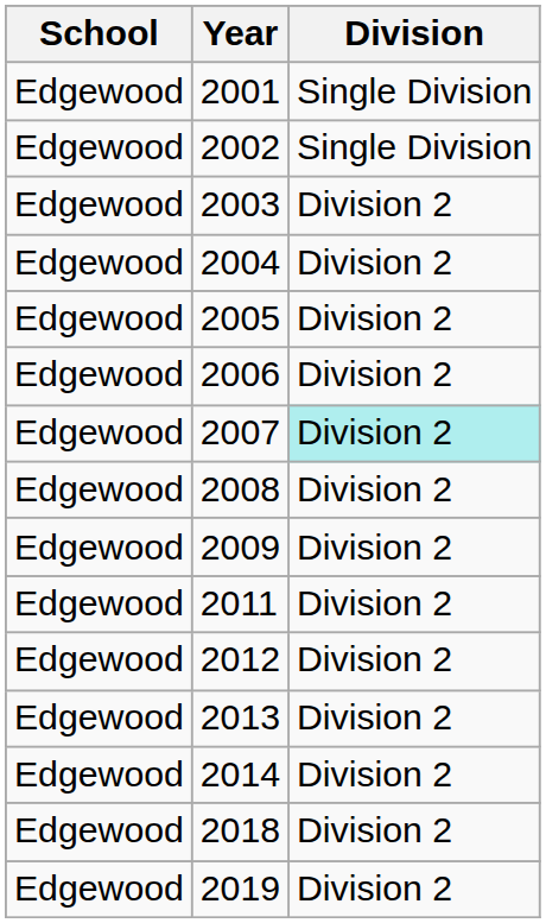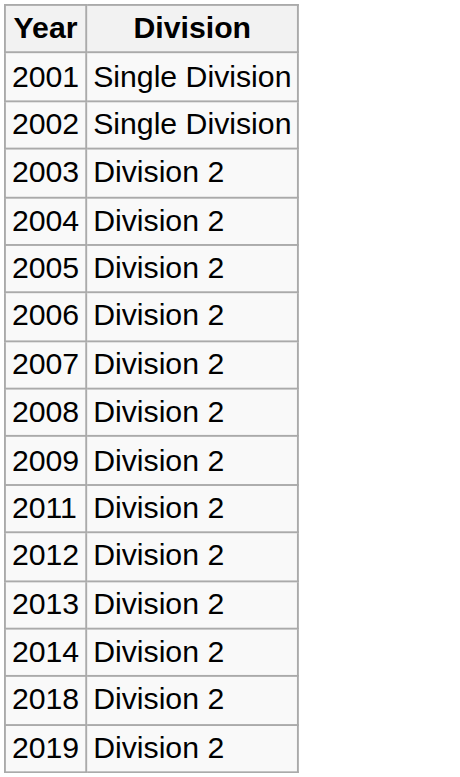- column: School | Edgewood | Edgewood | Edgewood | Edgewood | Edgewood | Edgewood | Edgewood | Edgewood | Edgewood | Edgewood | Edgewood | Edgewood | Edgewood | Edgewood | Edgewood
2007 | Division: paleturquoise background -> no background
